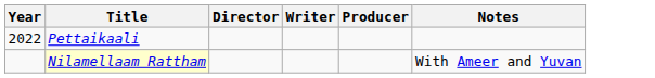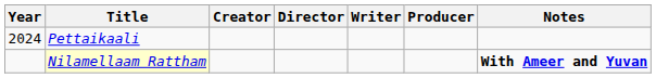+ column: Creator
Pettaikaali | Year: 2022 -> 2024
Nilamellaam Rattham | Notes: normal -> bold
